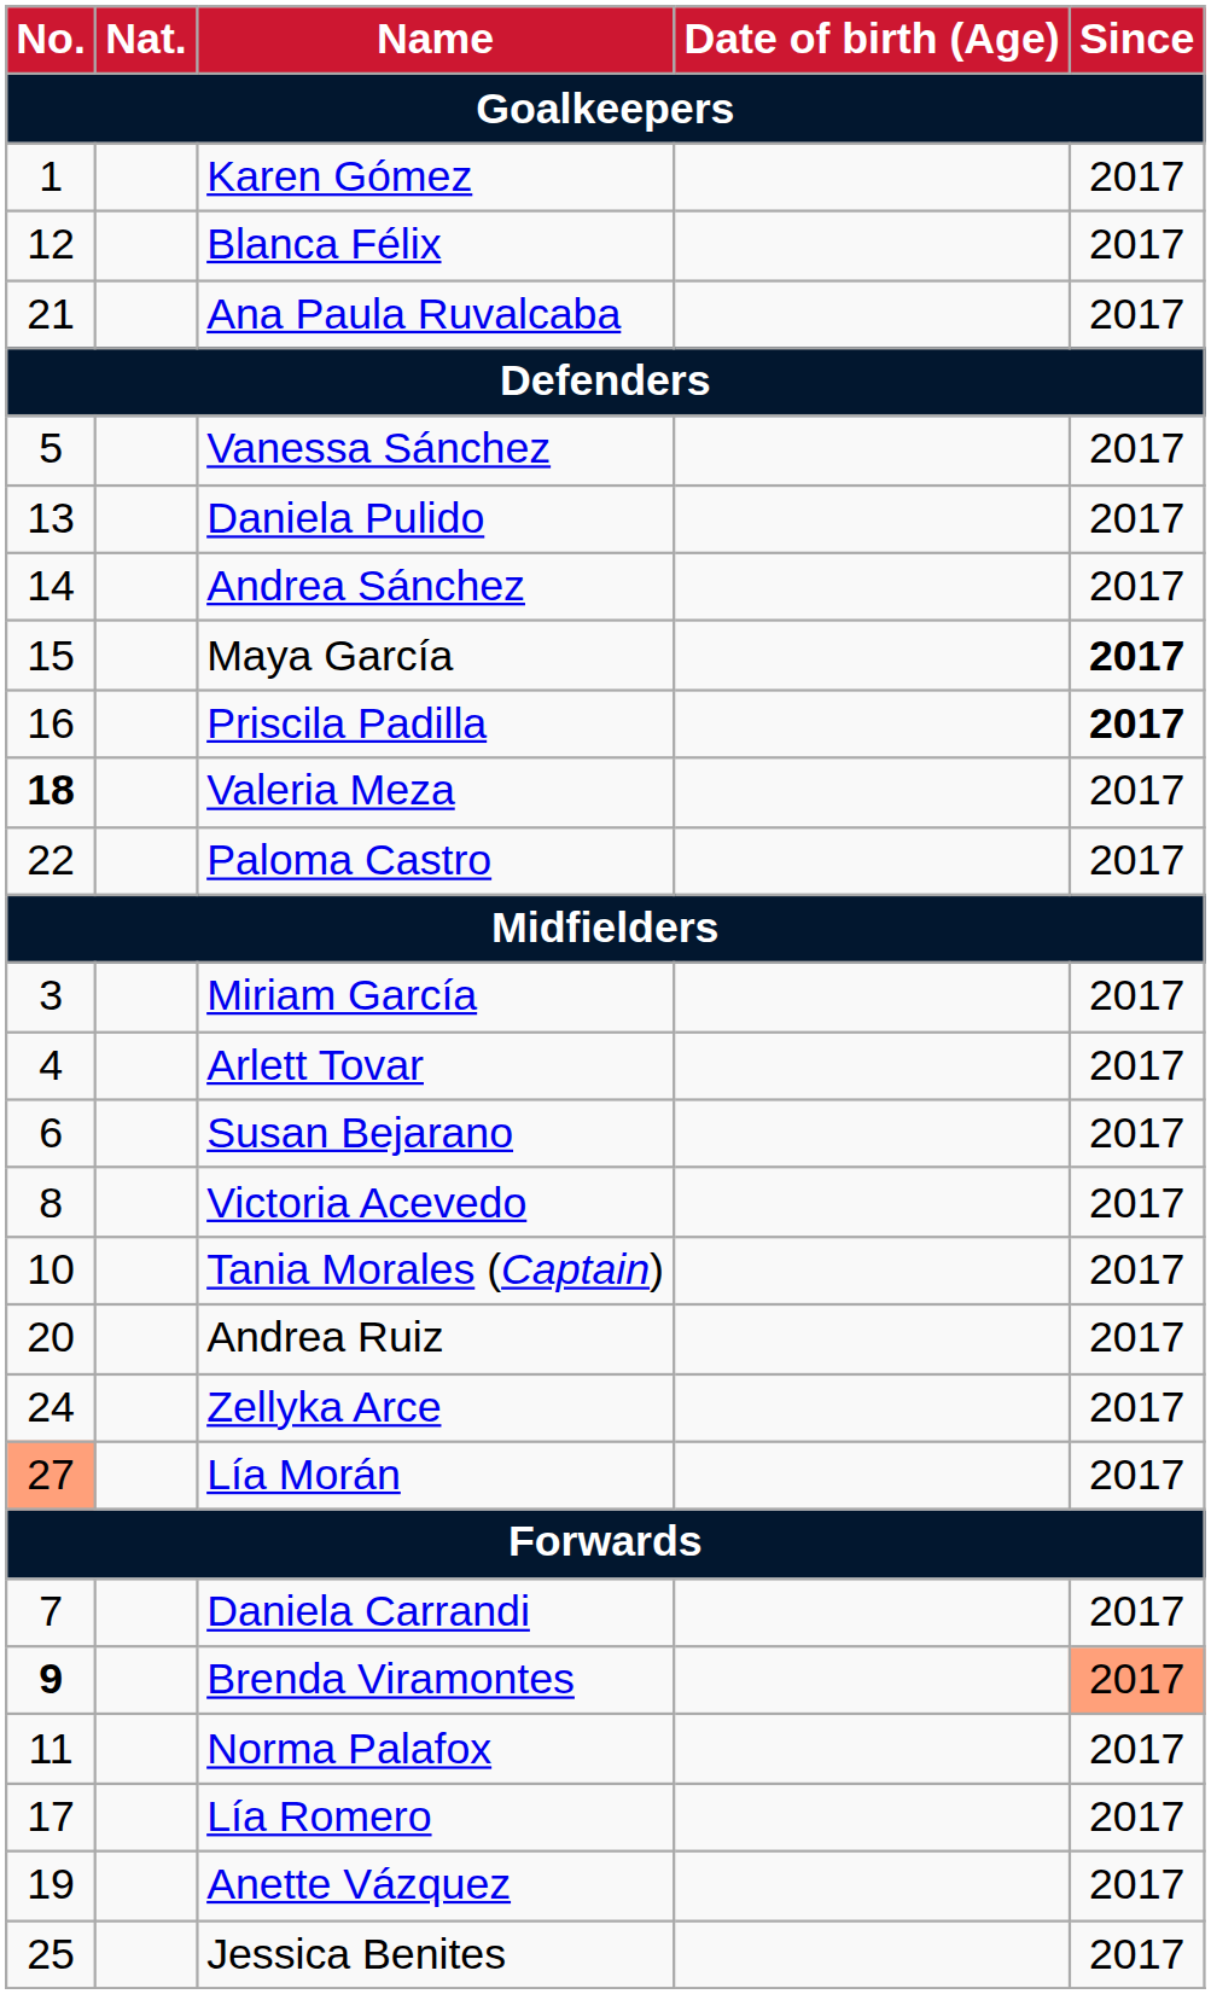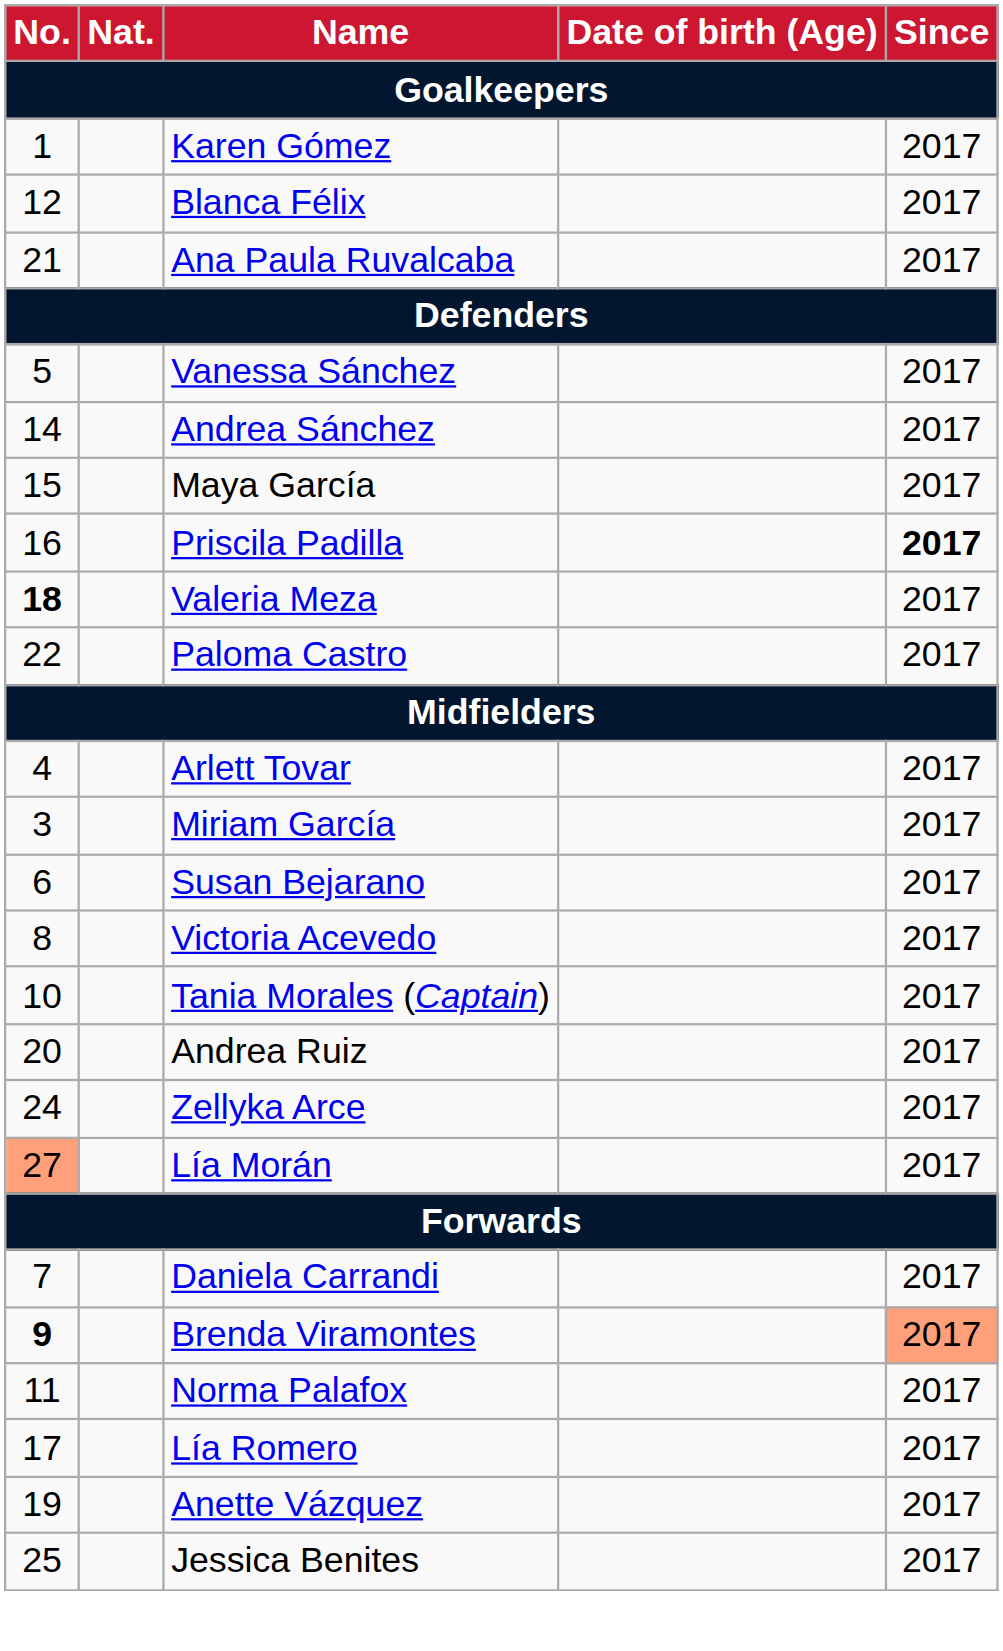- row: 13 | Daniela Pulido | 2017
Maya García | Since: bold -> normal
rows swapped: Miriam García <-> Arlett Tovar
